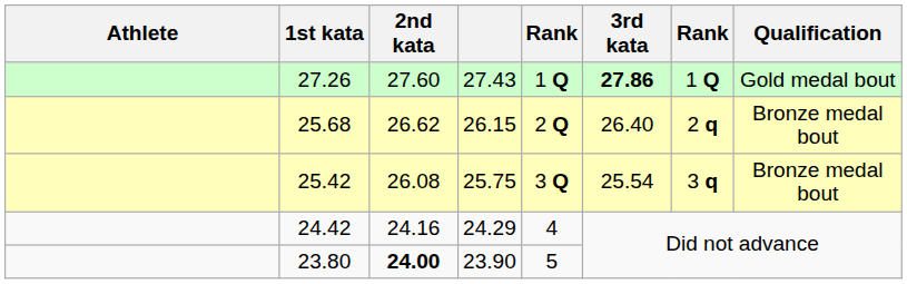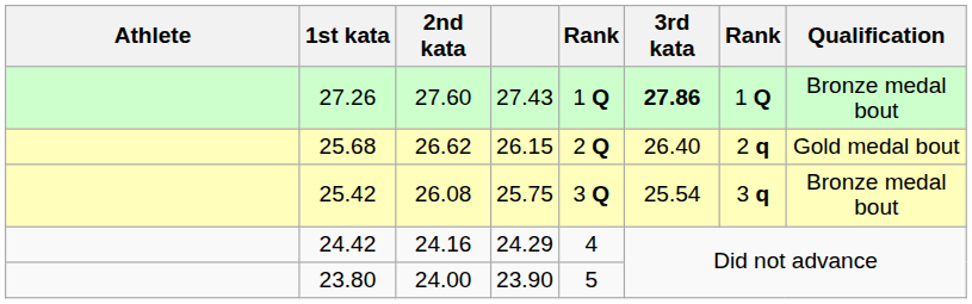27.26 | Qualification: Gold medal bout -> Bronze medal bout
25.68 | Qualification: Bronze medal bout -> Gold medal bout
23.80 | 2nd kata: bold -> normal
